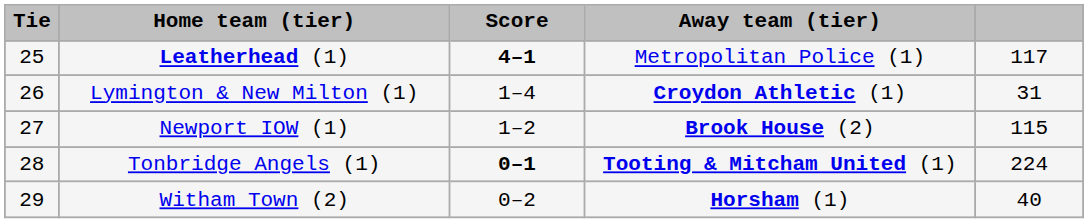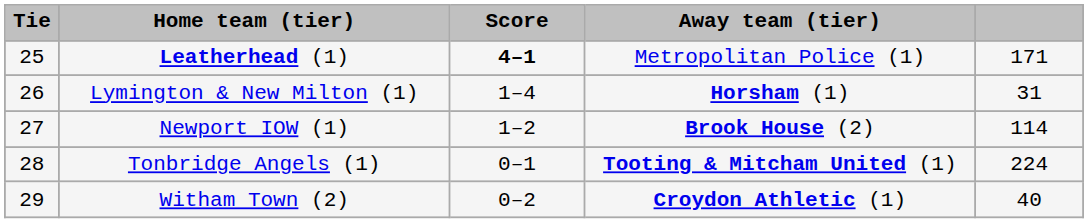Leatherhead (1) | column 5: 117 -> 171
Lymington & New Milton (1) | Away team (tier): Croydon Athletic (1) -> Horsham (1)
Newport IOW (1) | column 5: 115 -> 114
Tonbridge Angels (1) | Score: bold -> normal
Witham Town (2) | Away team (tier): Horsham (1) -> Croydon Athletic (1)
